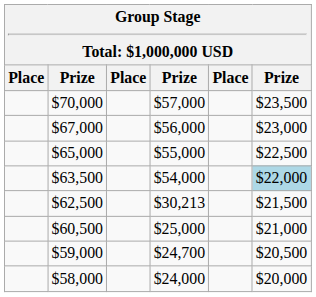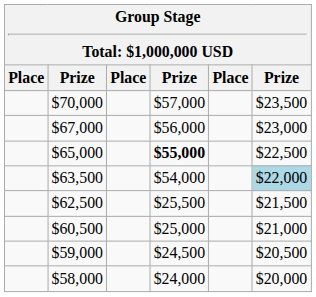$65,000 | column 4: normal -> bold
$62,500 | column 4: $30,213 -> $25,500
$59,000 | column 4: $24,700 -> $24,500
